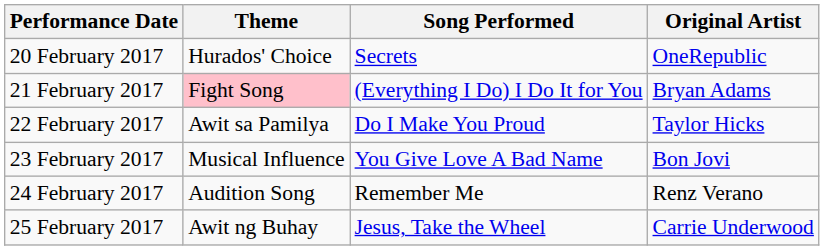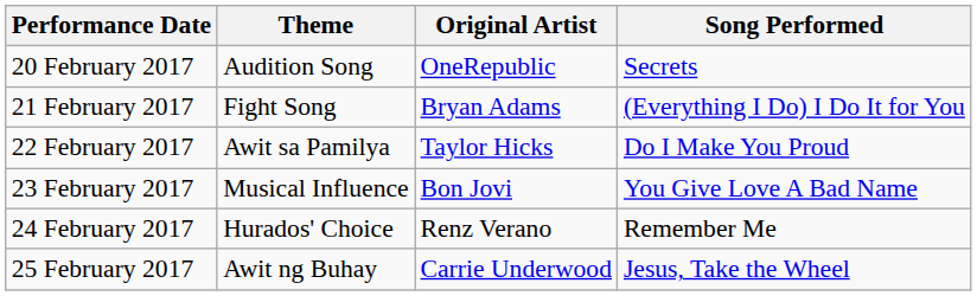columns swapped: Song Performed <-> Original Artist
20 February 2017 | Theme: Hurados' Choice -> Audition Song
21 February 2017 | Theme: pink background -> no background
24 February 2017 | Theme: Audition Song -> Hurados' Choice
